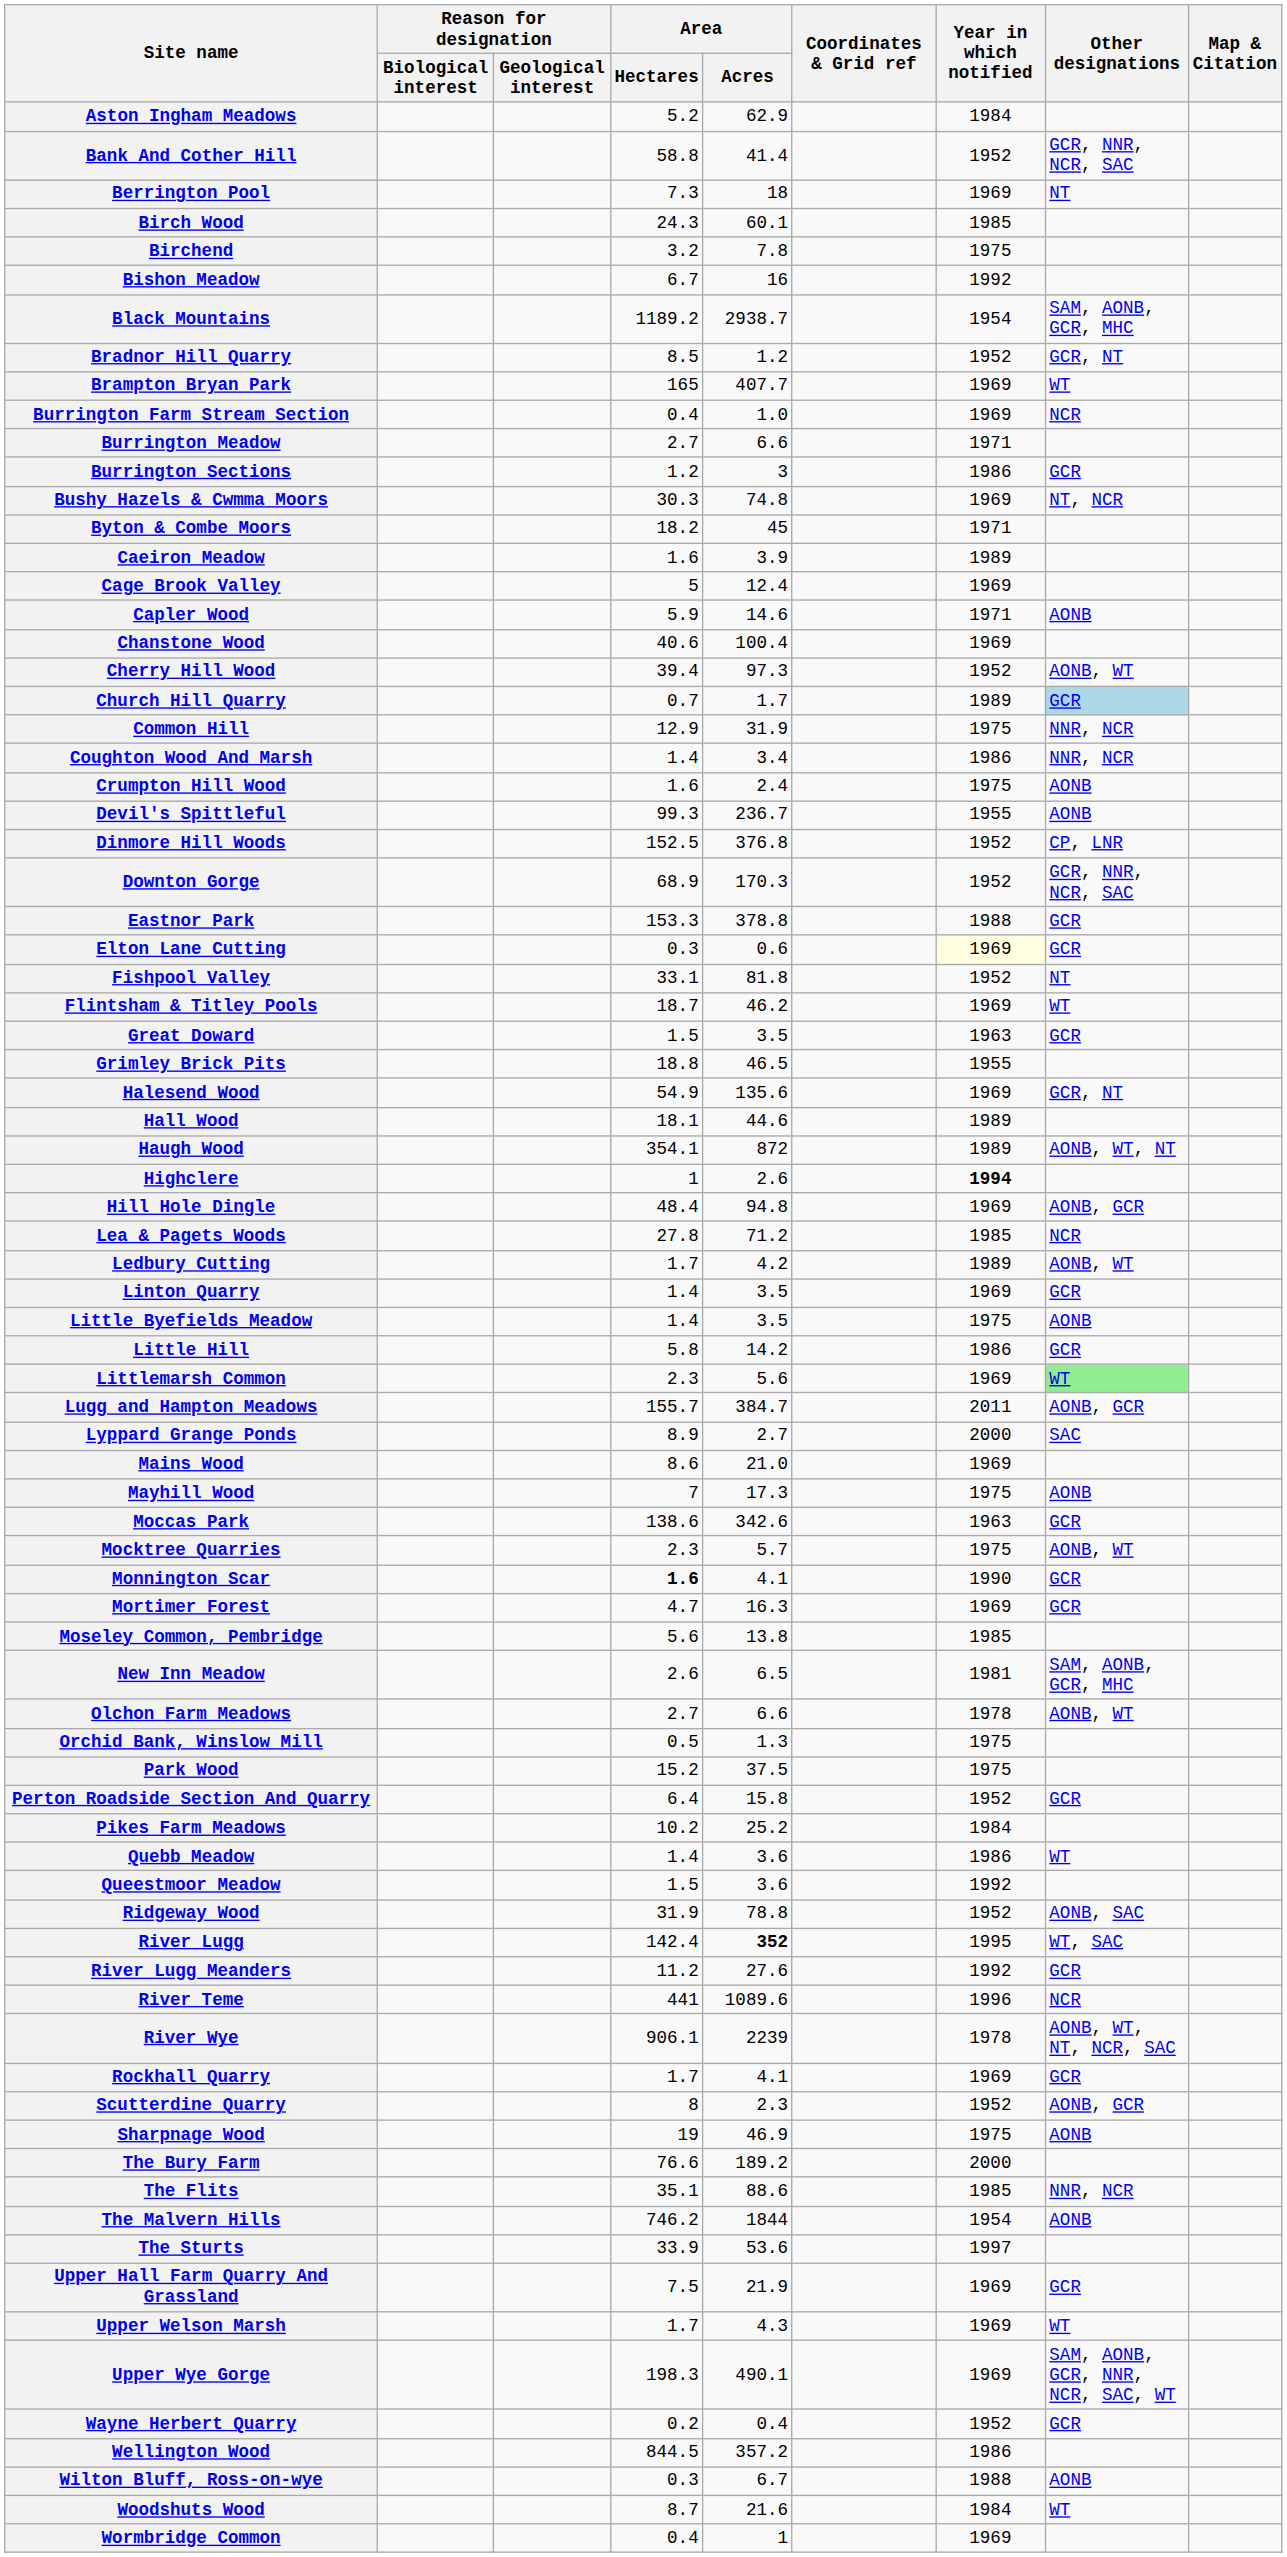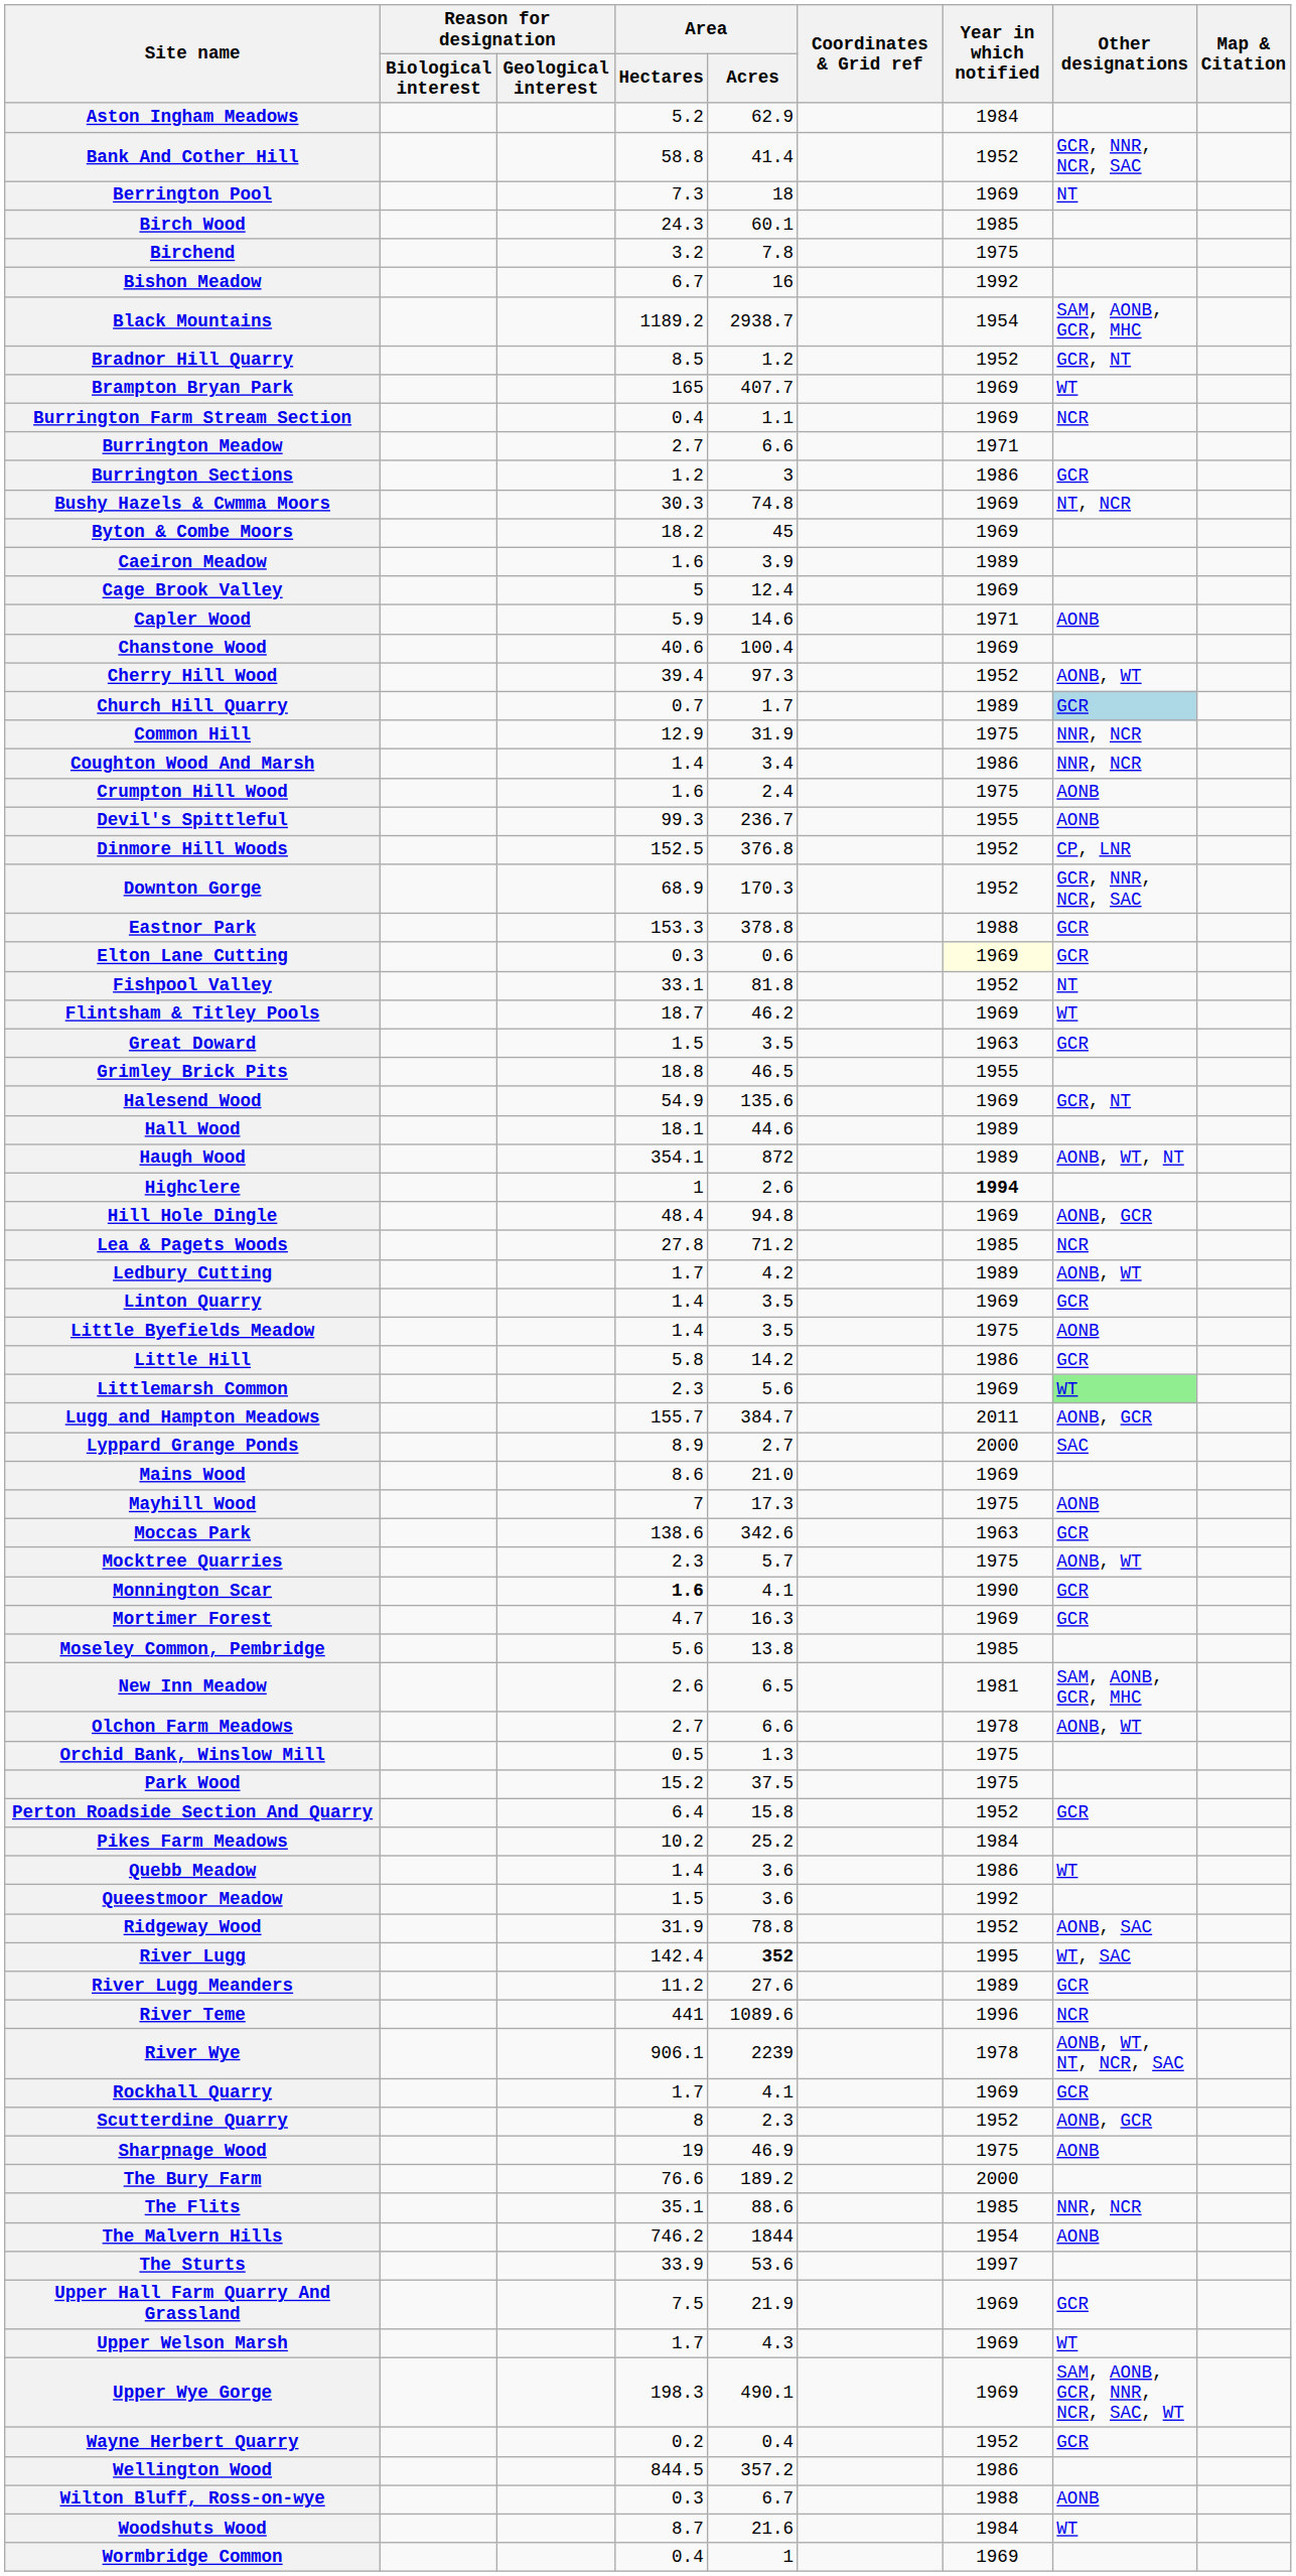Burrington Farm Stream Section | Area / Acres: 1.0 -> 1.1
Byton & Combe Moors | Year in which notified: 1971 -> 1969
River Lugg Meanders | Year in which notified: 1992 -> 1989
